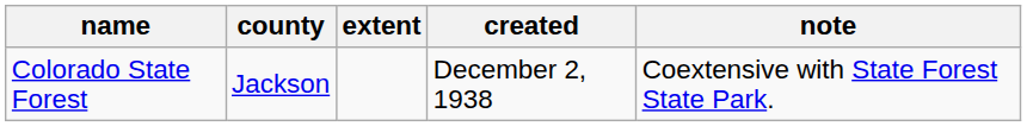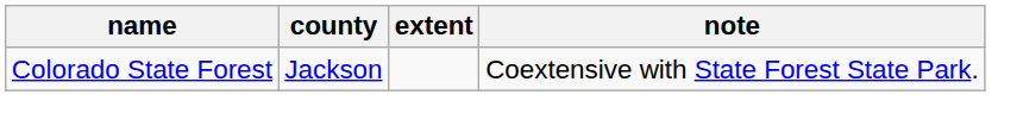- column: created | December 2, 1938
